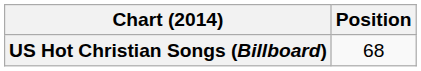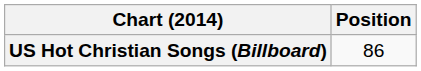US Hot Christian Songs (Billboard) | Position: 68 -> 86
